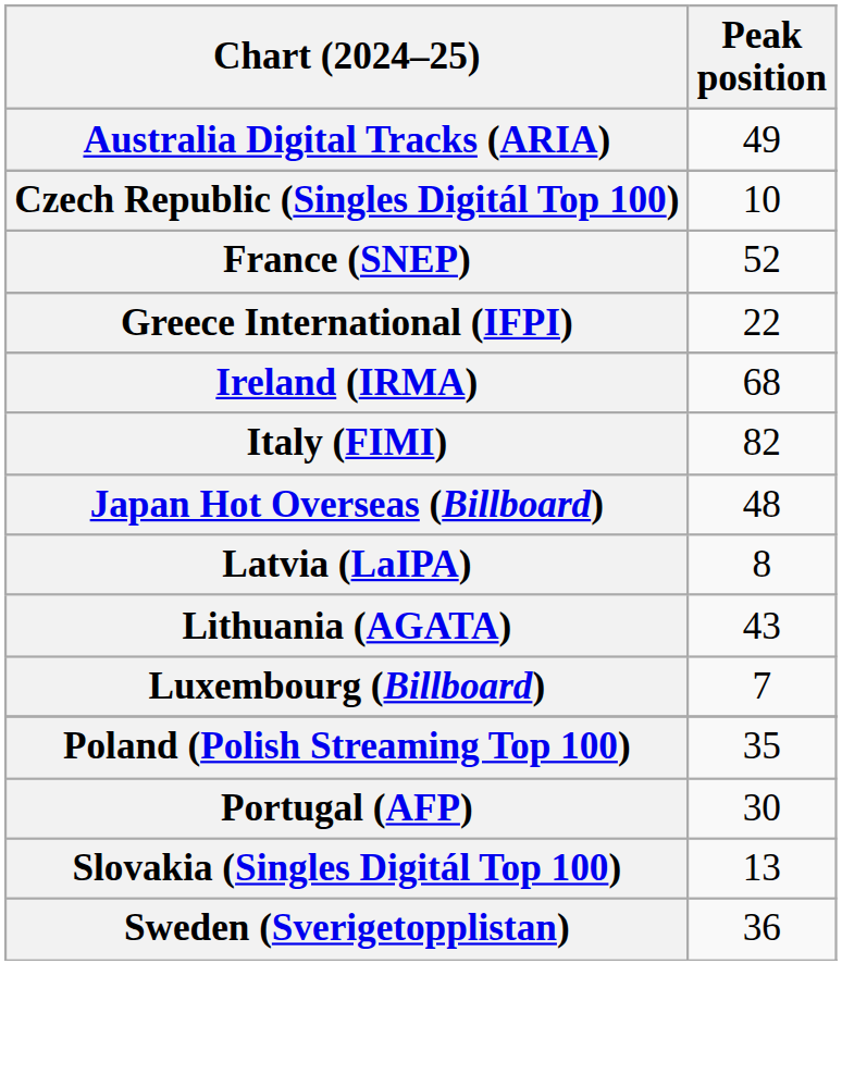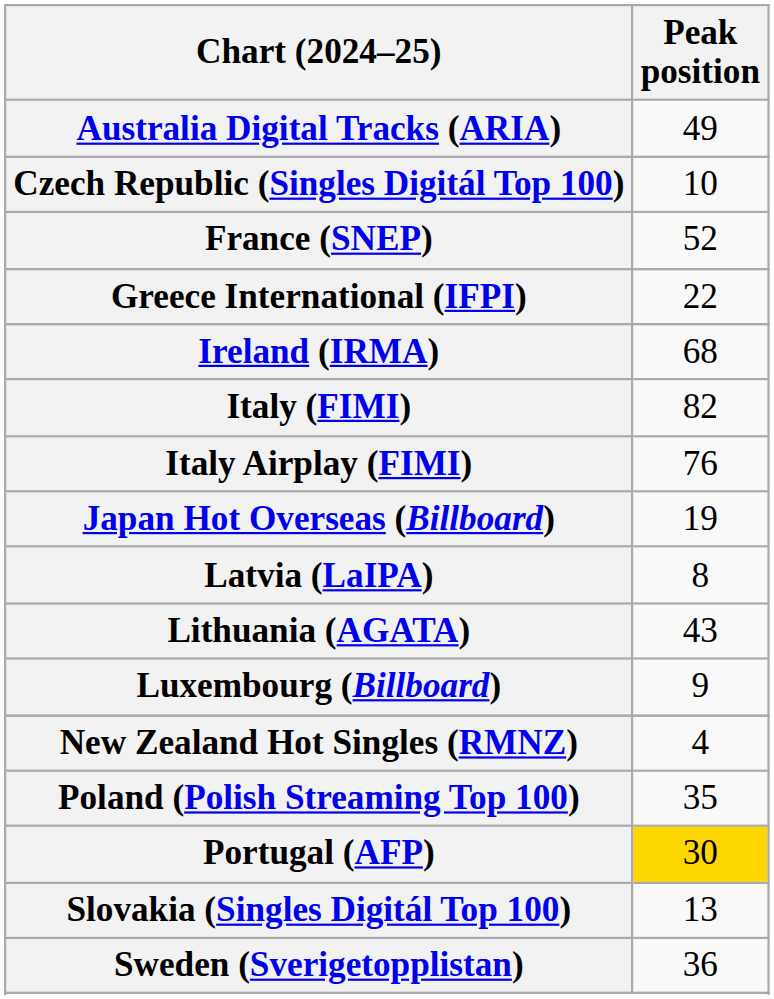+ row: Italy Airplay (FIMI) | 76
Japan Hot Overseas (Billboard) | Peak position: 48 -> 19
Luxembourg (Billboard) | Peak position: 7 -> 9
+ row: New Zealand Hot Singles (RMNZ) | 4
Portugal (AFP) | Peak position: no background -> gold background
